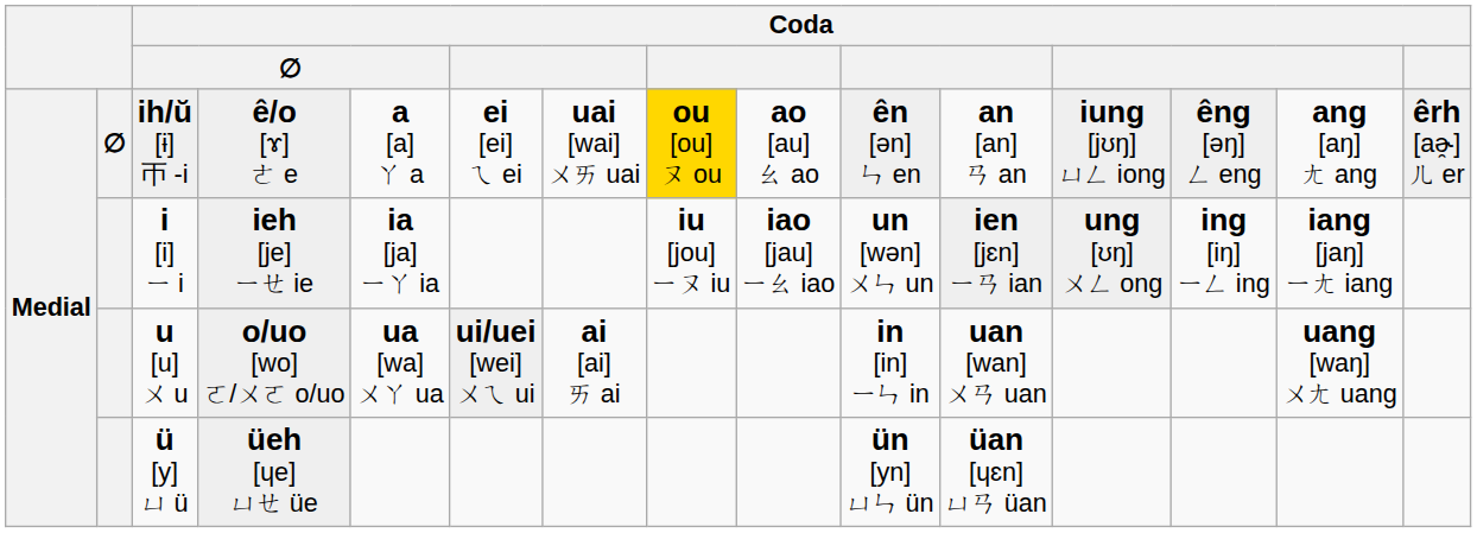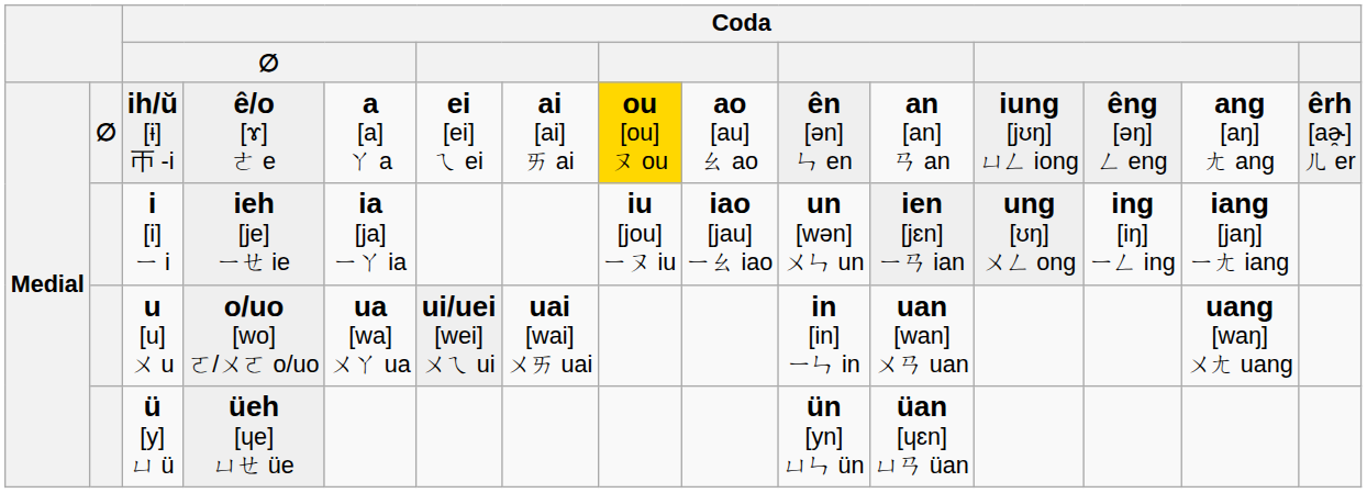ih/ŭ [ɨ] ㄭ -i | column 7: uai [wai] ㄨㄞ uai -> ai [ai] ㄞ ai
u [u] ㄨ u | column 7: ai [ai] ㄞ ai -> uai [wai] ㄨㄞ uai
